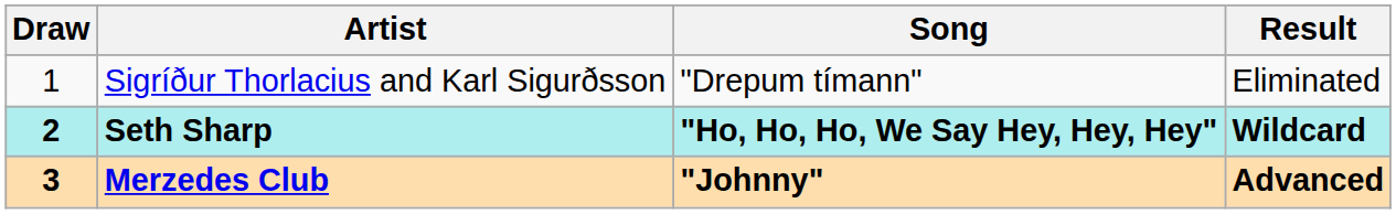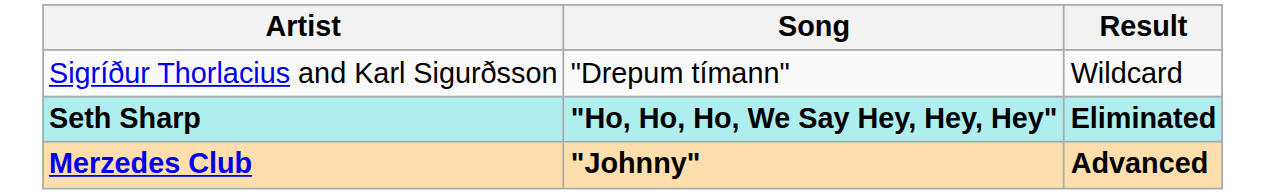- column: Draw | 1 | 2 | 3
Sigríður Thorlacius and Karl Sigurðsson | Result: Eliminated -> Wildcard
Seth Sharp | Result: Wildcard -> Eliminated
